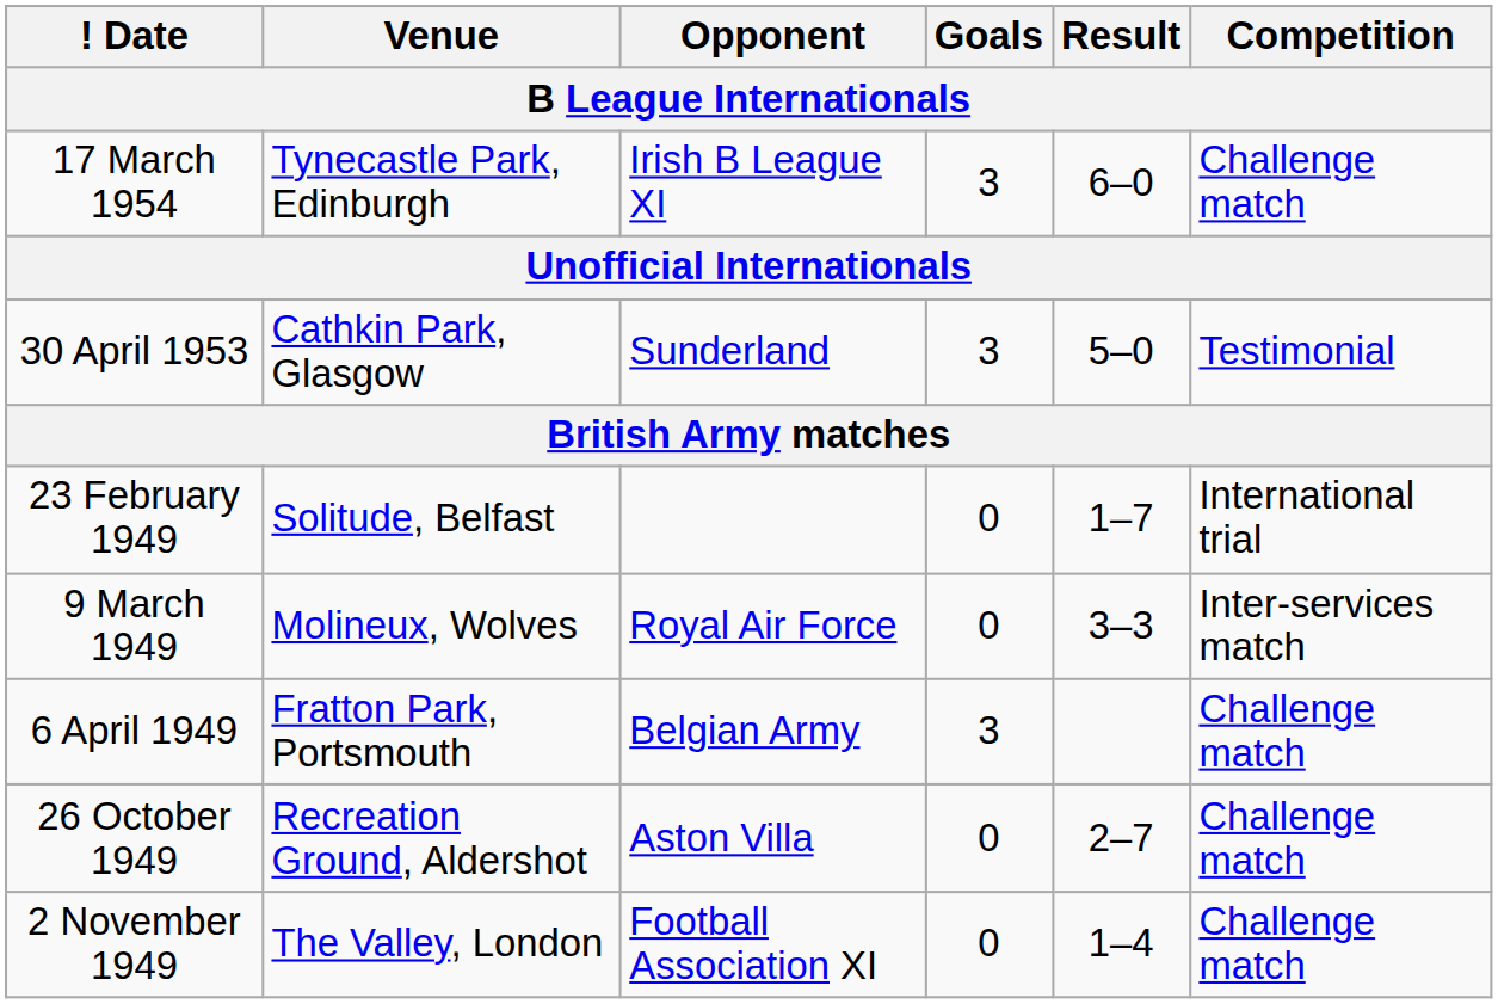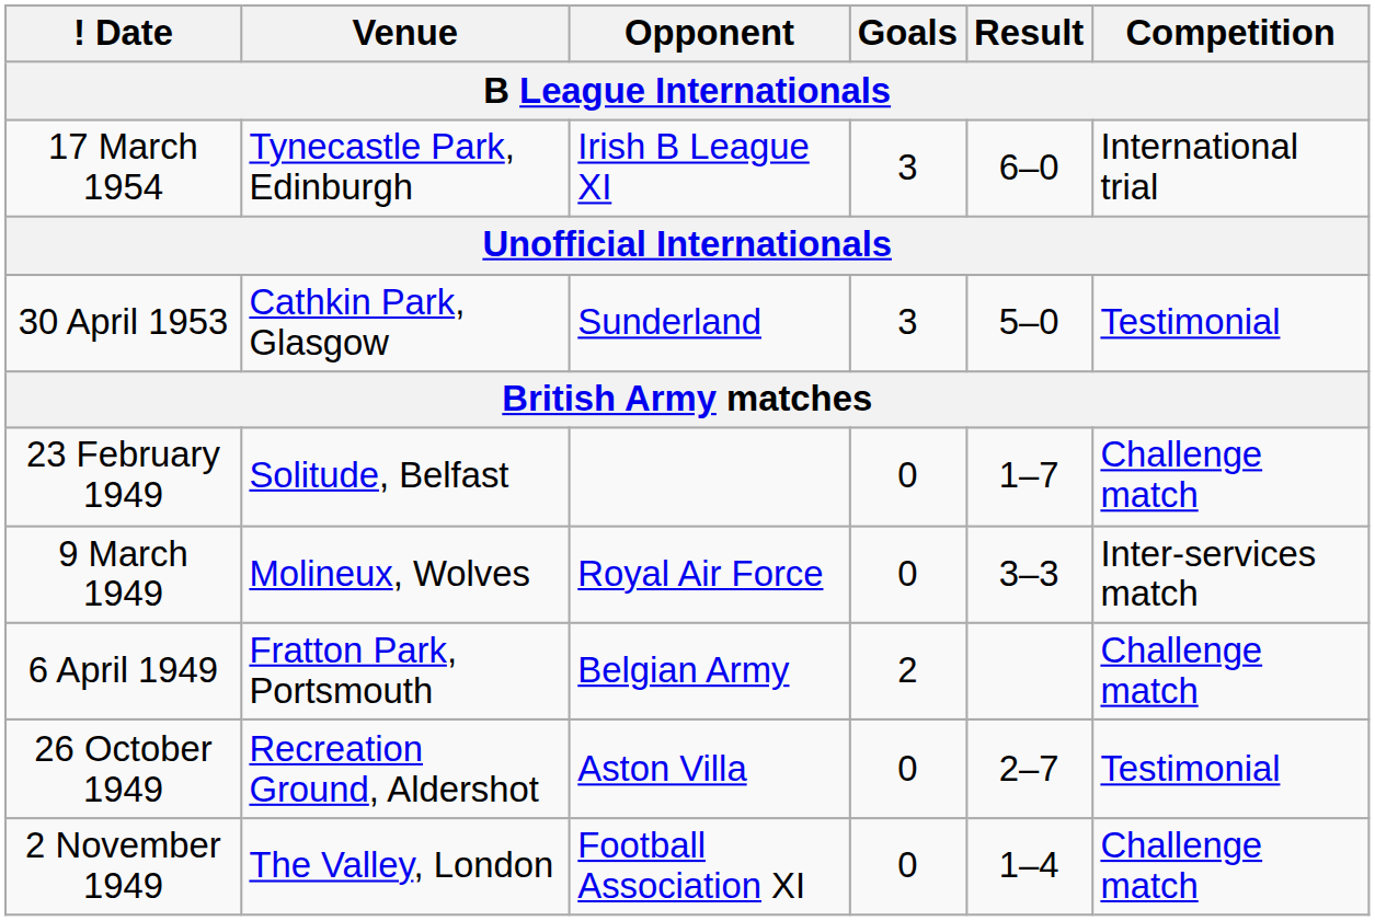17 March 1954 | Competition: Challenge match -> International trial
23 February 1949 | Competition: International trial -> Challenge match
6 April 1949 | Goals: 3 -> 2
26 October 1949 | Competition: Challenge match -> Testimonial
